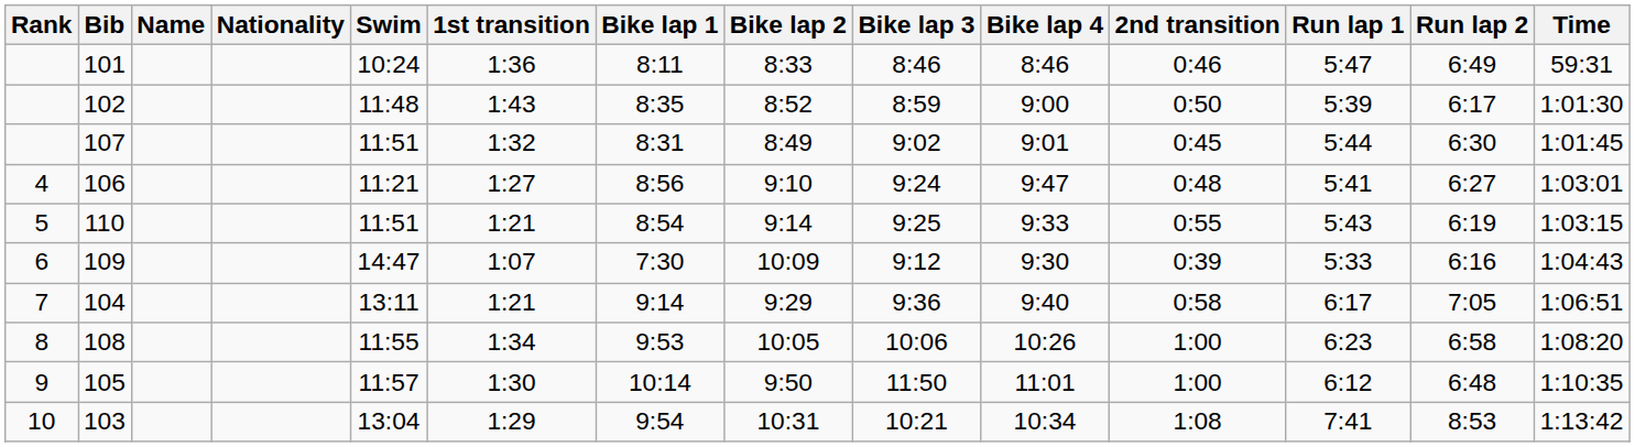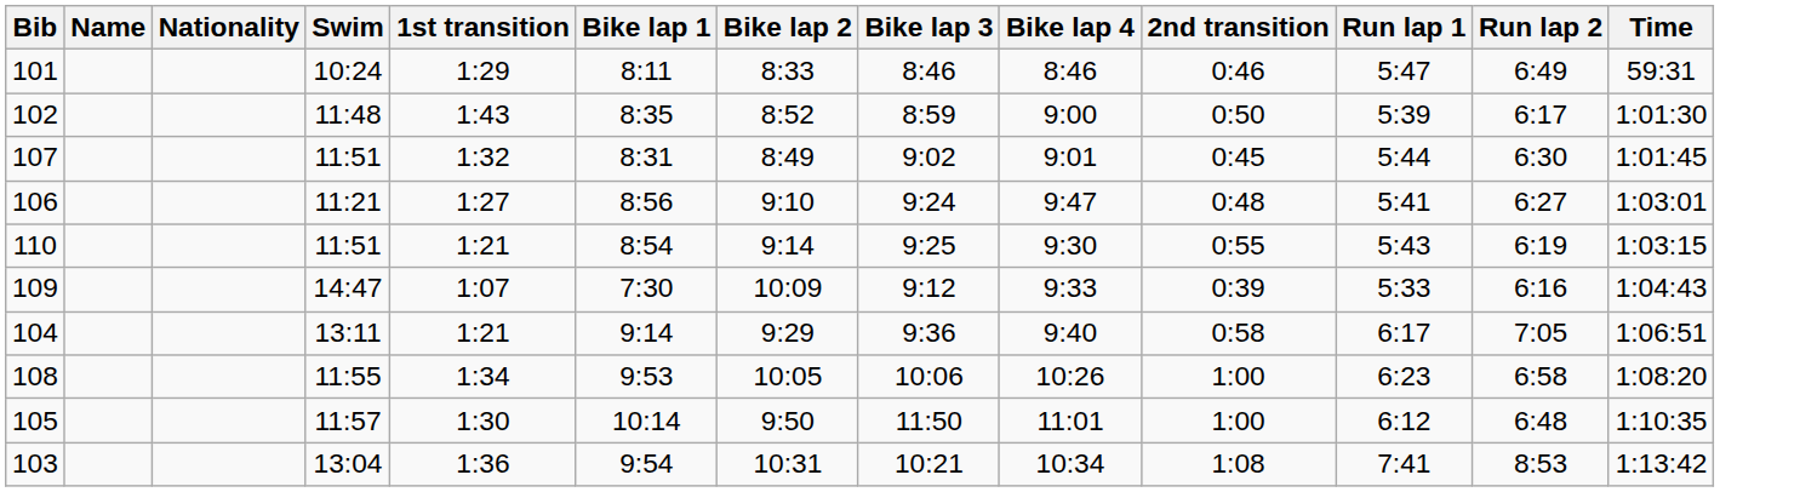- column: Rank | 4 | 5 | 6 | 7 | 8 | 9 | 10
101 | 1st transition: 1:36 -> 1:29
110 | Bike lap 4: 9:33 -> 9:30
109 | Bike lap 4: 9:30 -> 9:33
103 | 1st transition: 1:29 -> 1:36
